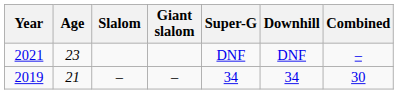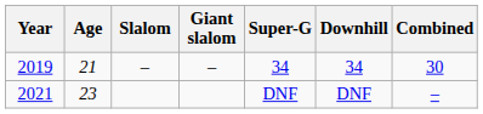rows swapped: 2019 <-> 2021
